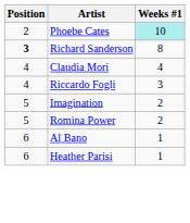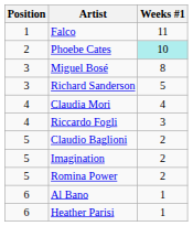+ row: 1 | Falco | 11
+ row: 3 | Miguel Bosé | 8
Richard Sanderson | Position: bold -> normal
Richard Sanderson | Weeks #1: 8 -> 5
+ row: 5 | Claudio Baglioni | 2
